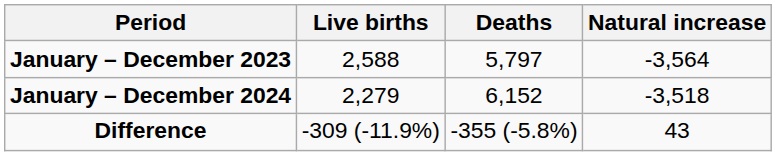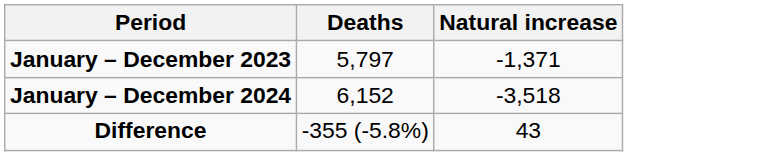- column: Live births | 2,588 | 2,279 | -309 (-11.9%)
January – December 2023 | Natural increase: -3,564 -> -1,371
